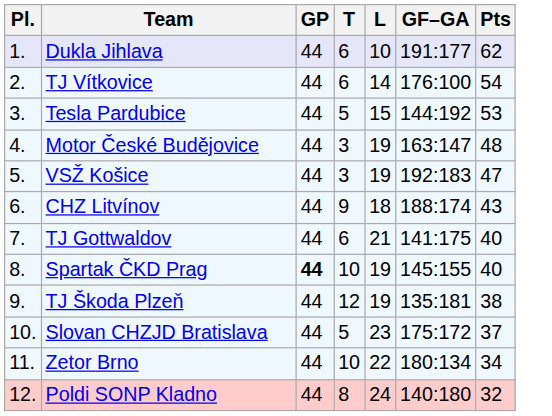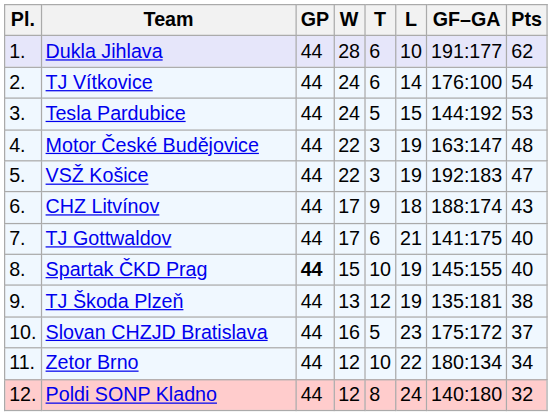+ column: W | 28 | 24 | 24 | 22 | 22 | 17 | 17 | 15 | 13 | 16 | 12 | 12
